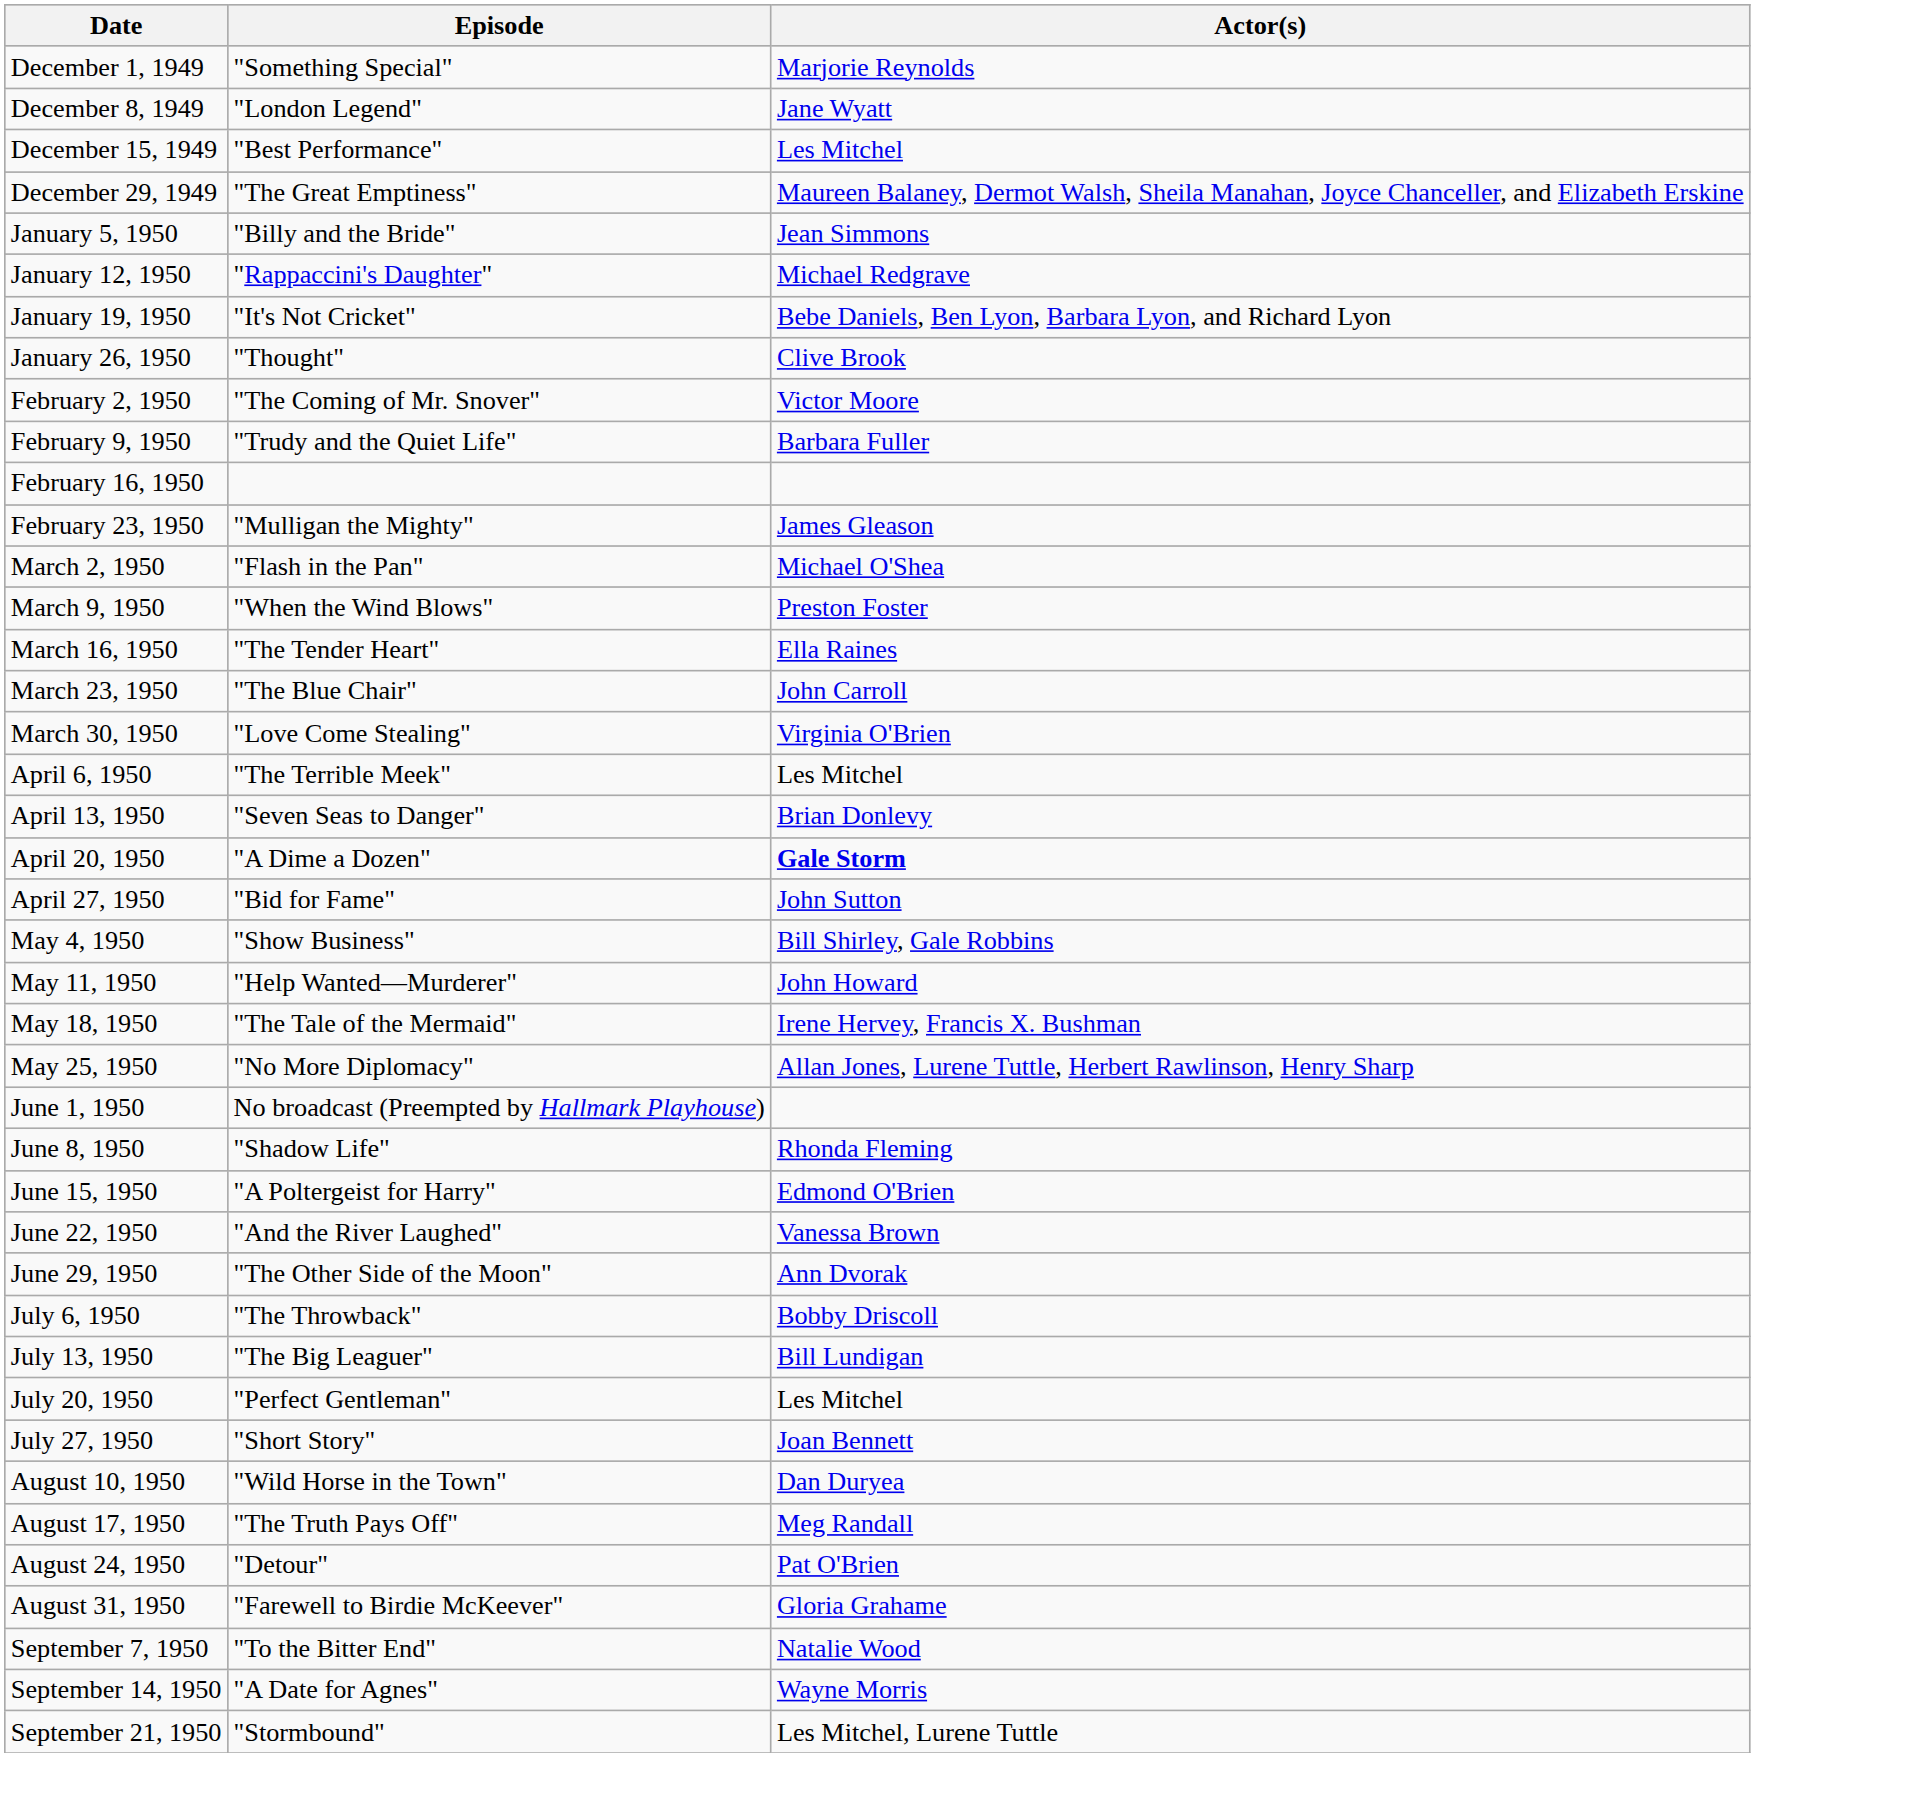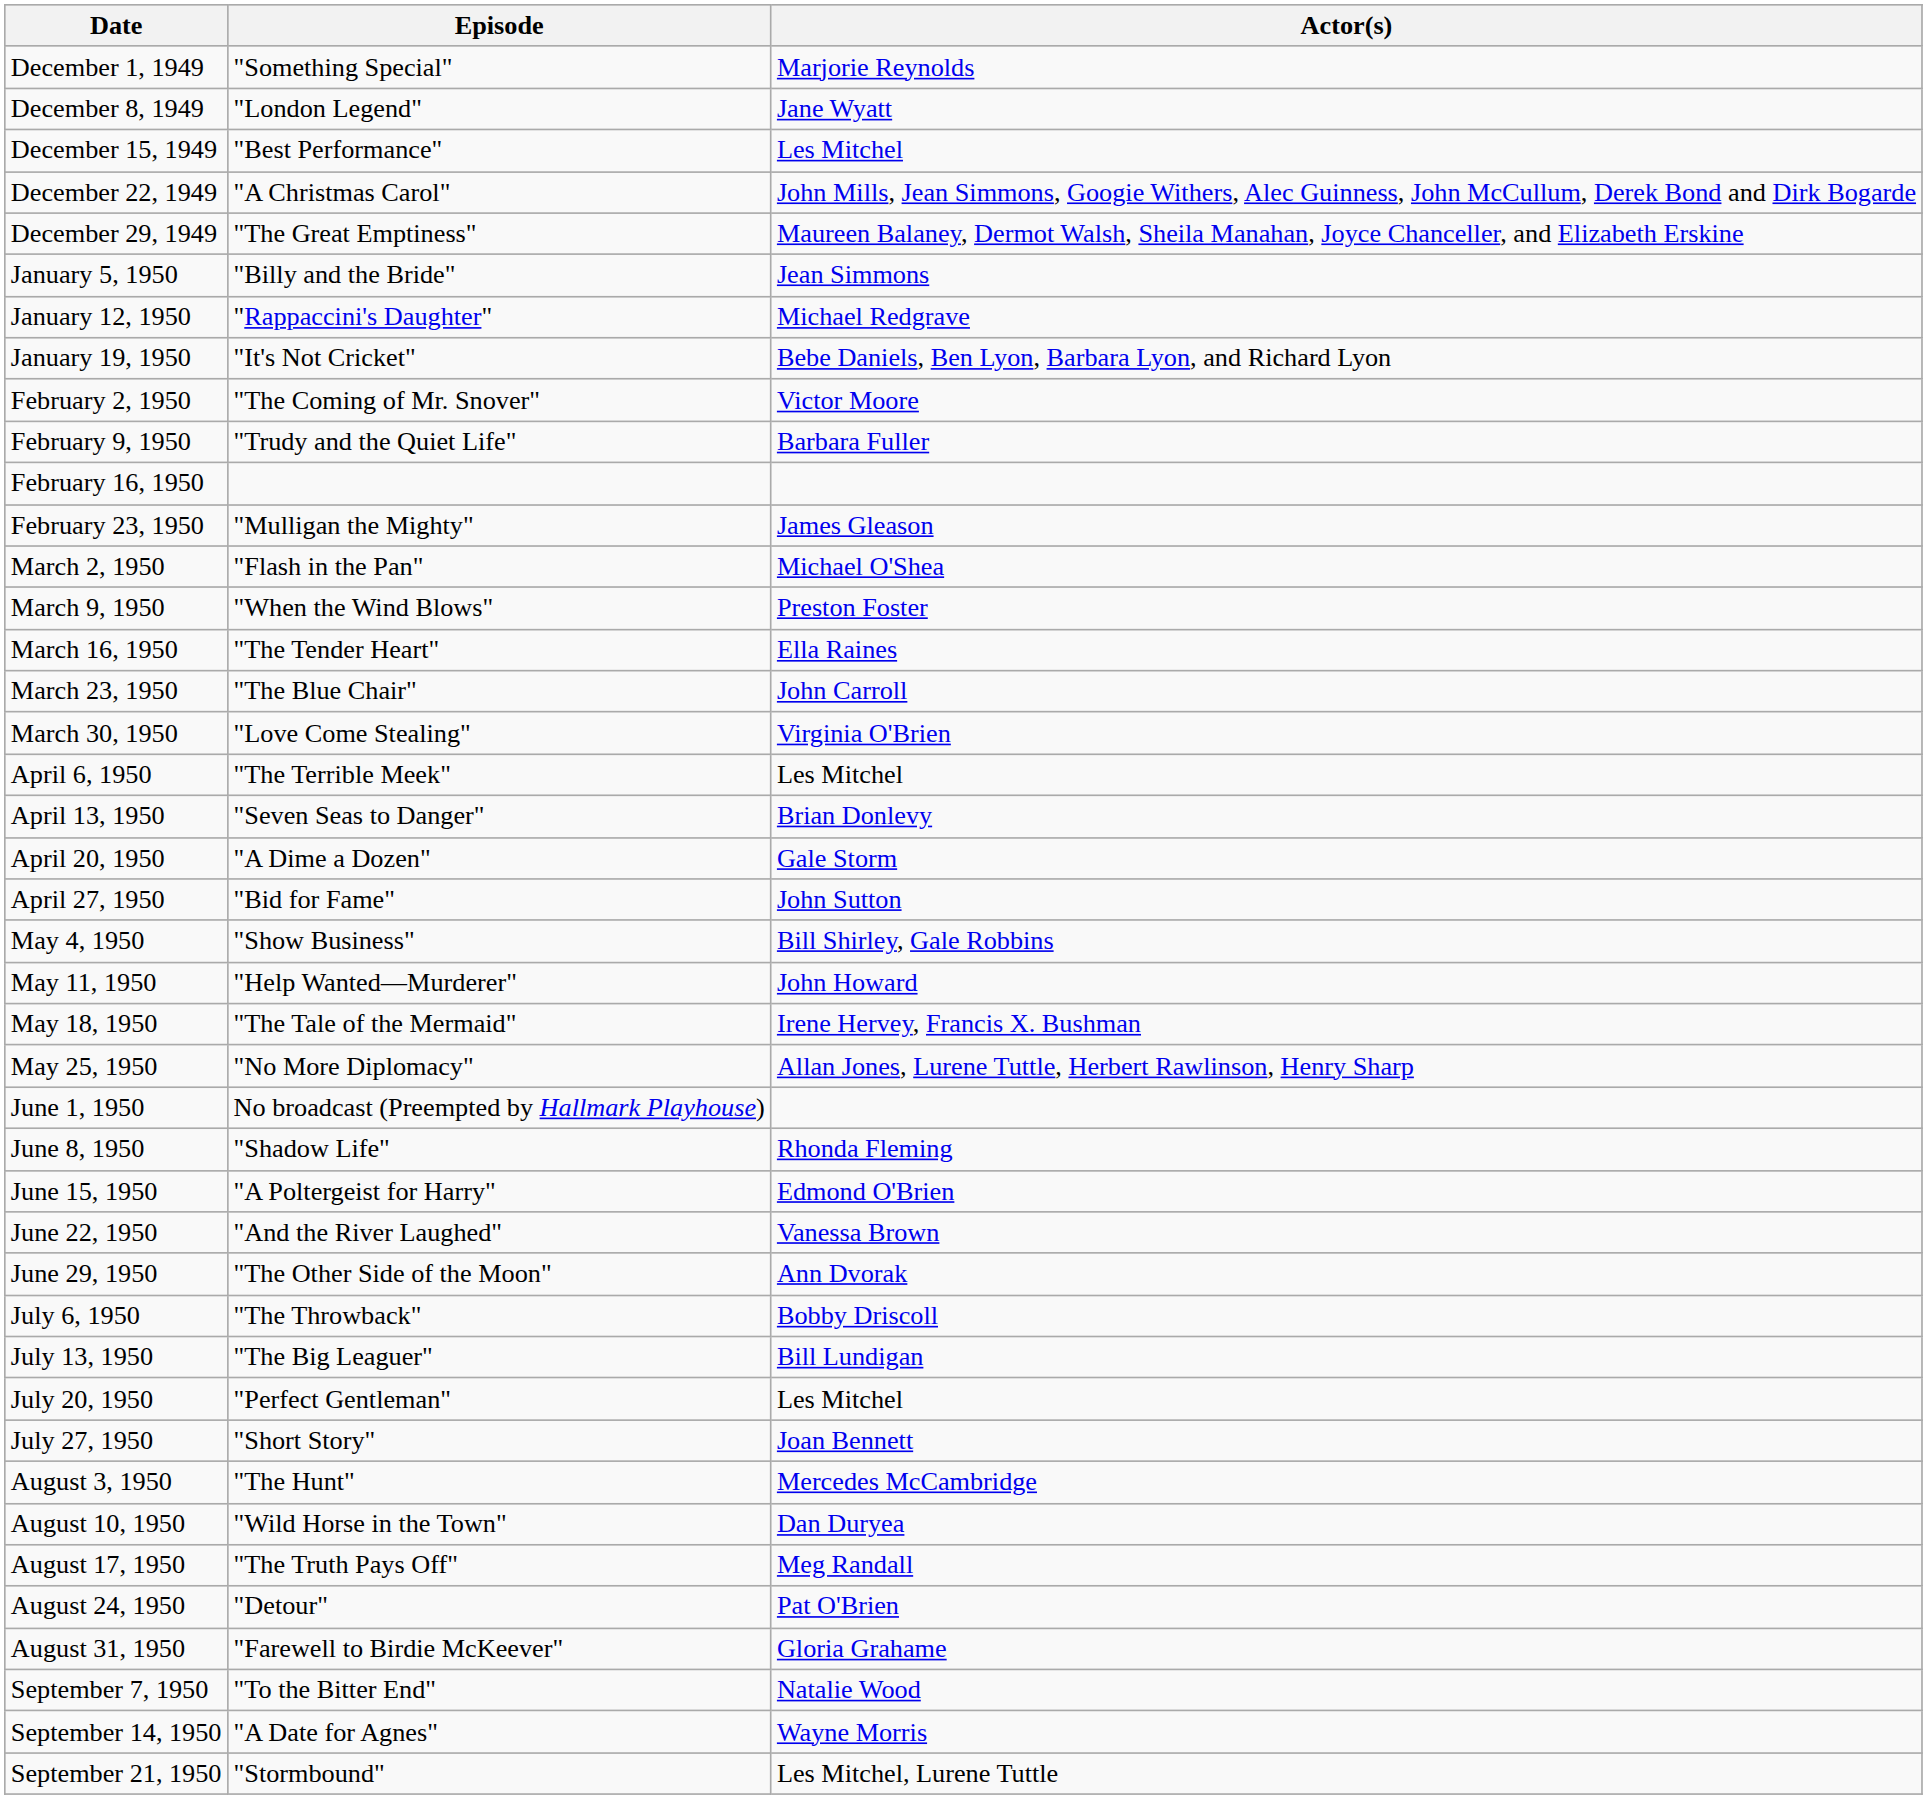+ row: December 22, 1949 | "A Christmas Carol" | John Mills, Jean Simmons, Googie Withers, Alec Guinness, John McCullum, Derek Bond and Dirk Bogarde
- row: January 26, 1950 | "Thought" | Clive Brook
April 20, 1950 | Actor(s): bold -> normal
+ row: August 3, 1950 | "The Hunt" | Mercedes McCambridge
